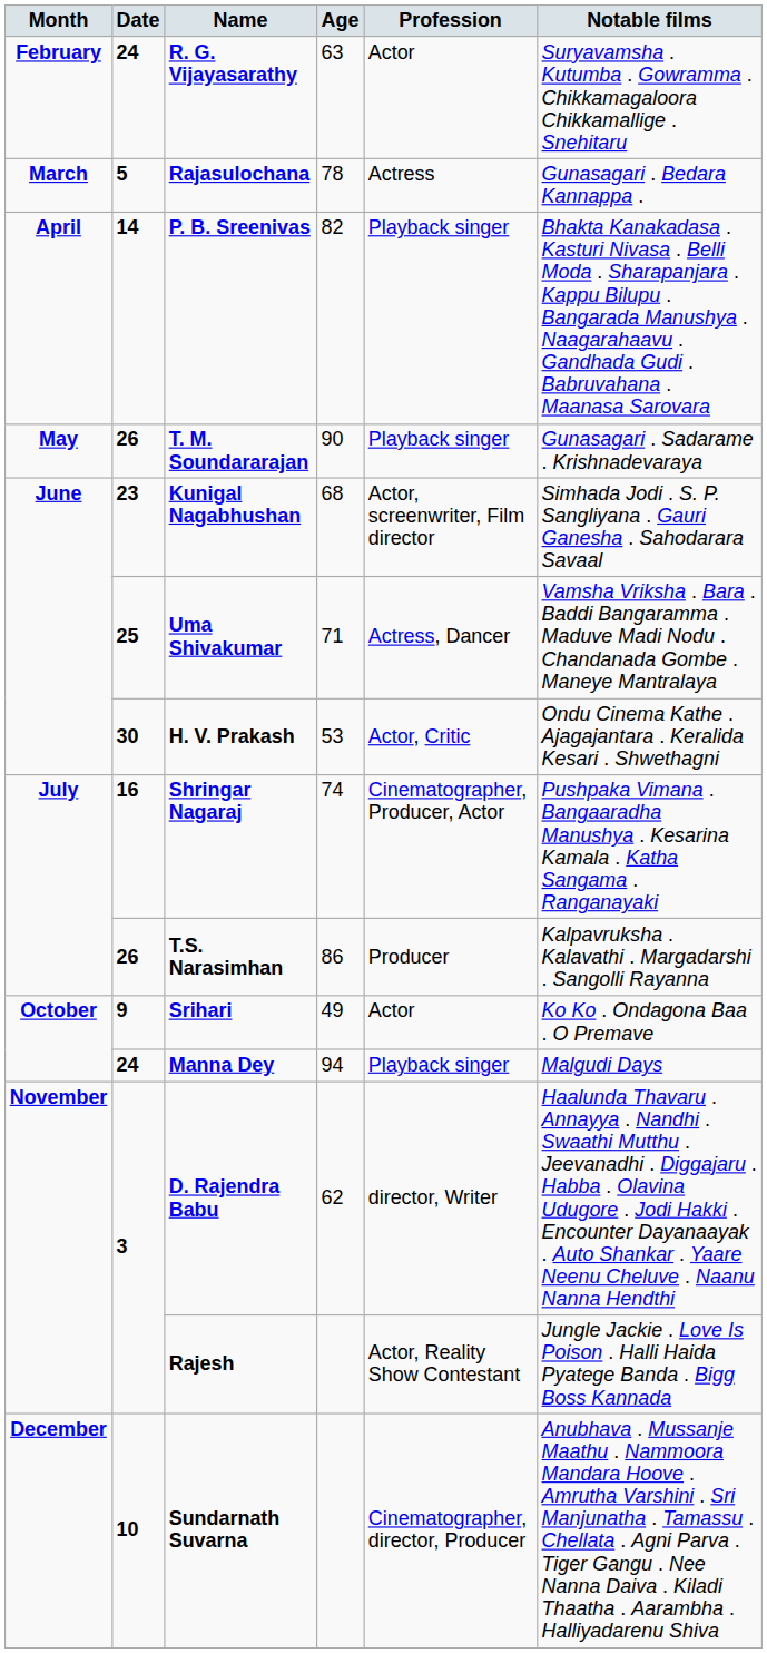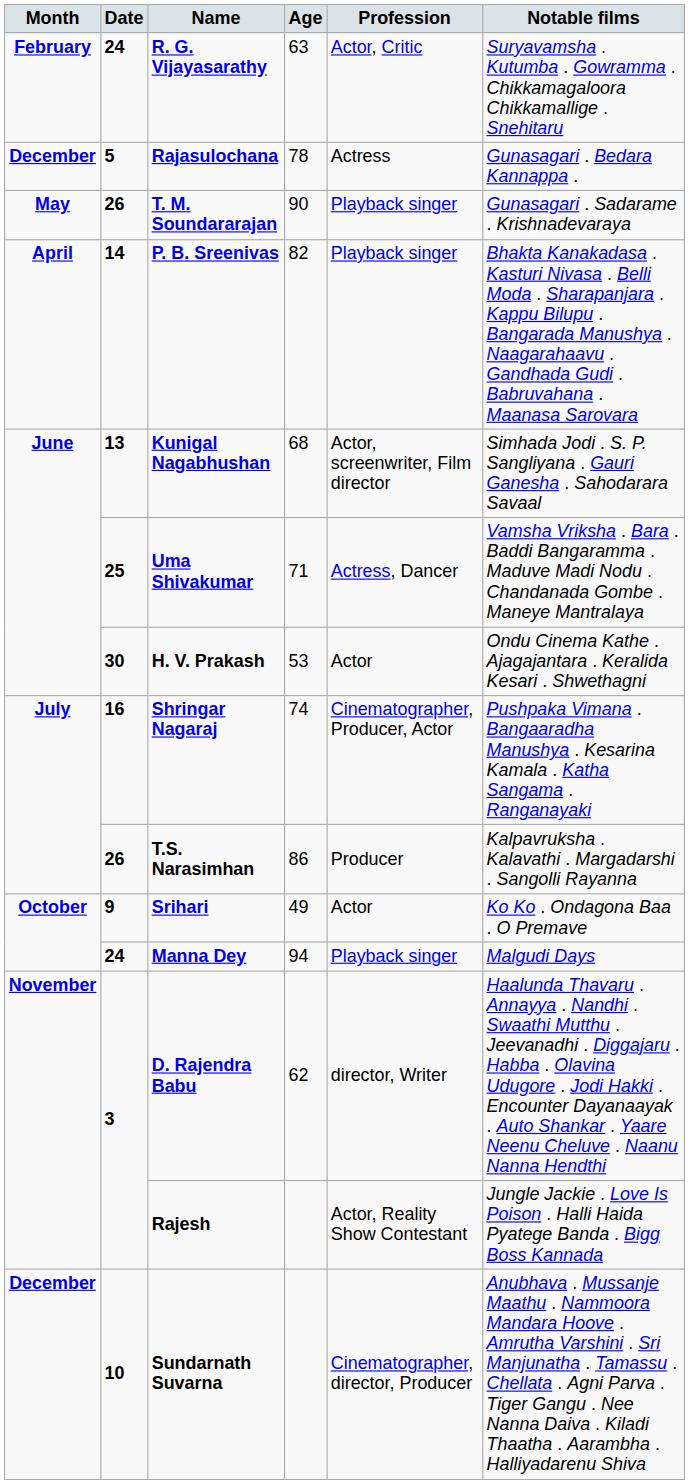R. G. Vijayasarathy | Profession: Actor -> Actor, Critic
Rajasulochana | Month: March -> December
rows swapped: P. B. Sreenivas <-> T. M. Soundararajan
Kunigal Nagabhushan | Date: 23 -> 13
H. V. Prakash | Profession: Actor, Critic -> Actor
